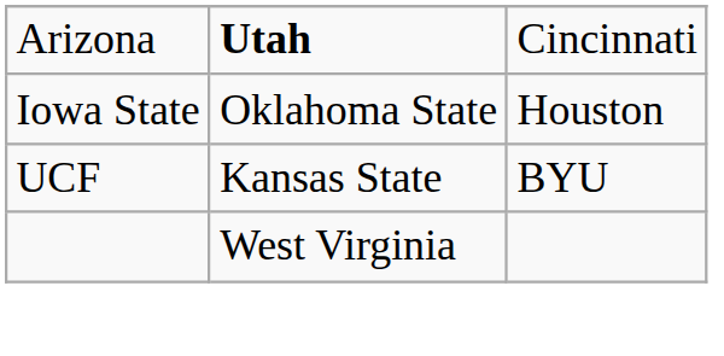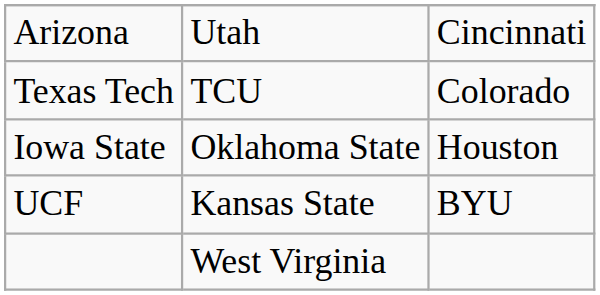Arizona | column 2: bold -> normal
+ row: Texas Tech | TCU | Colorado
